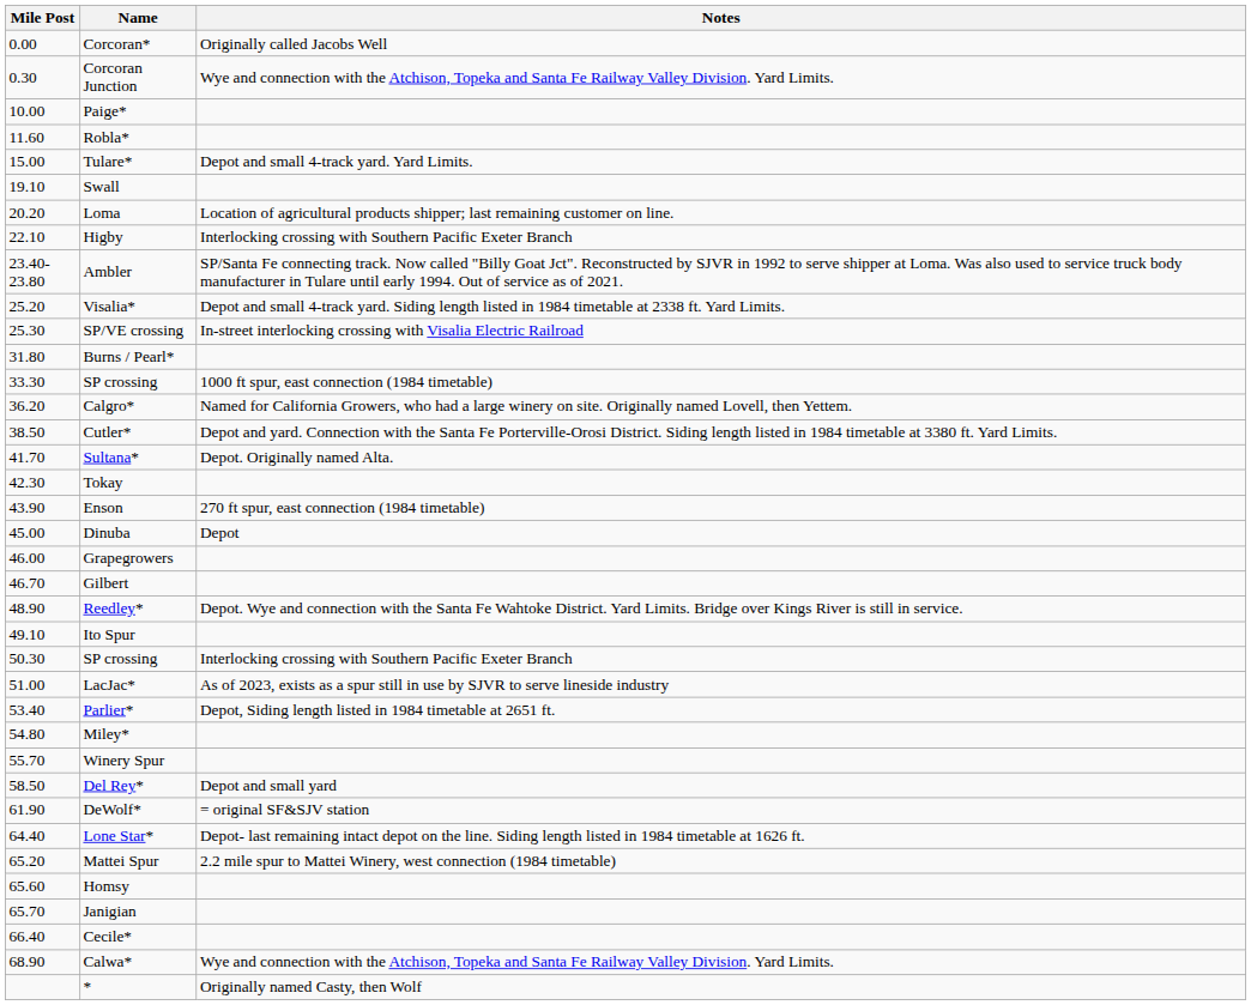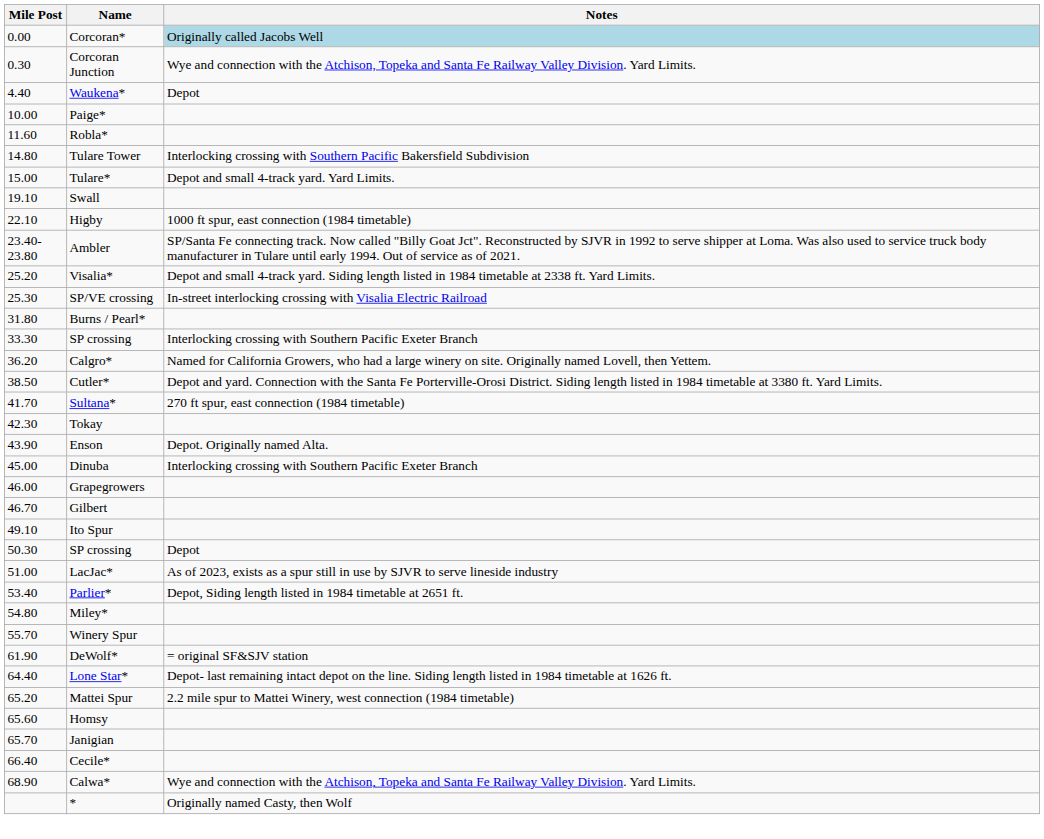Corcoran* | Notes: no background -> lightblue background
+ row: 4.40 | Waukena* | Depot
+ row: 14.80 | Tulare Tower | Interlocking crossing with Southern Pacific Bakersfield Subdivision
- row: 20.20 | Loma | Location of agricultural products shipper; last remaining customer on line.
Higby | Notes: Interlocking crossing with Southern Pacific Exeter Branch -> 1000 ft spur, east connection (1984 timetable)
33.30 / SP crossing | Notes: 1000 ft spur, east connection (1984 timetable) -> Interlocking crossing with Southern Pacific Exeter Branch
Sultana* | Notes: Depot. Originally named Alta. -> 270 ft spur, east connection (1984 timetable)
Enson | Notes: 270 ft spur, east connection (1984 timetable) -> Depot. Originally named Alta.
Dinuba | Notes: Depot -> Interlocking crossing with Southern Pacific Exeter Branch
- row: 48.90 | Reedley* | Depot. Wye and connection with the Santa Fe Wahtoke District. Yard Limits. Bridge over Kings River is still in service.
50.30 / SP crossing | Notes: Interlocking crossing with Southern Pacific Exeter Branch -> Depot
- row: 58.50 | Del Rey* | Depot and small yard
